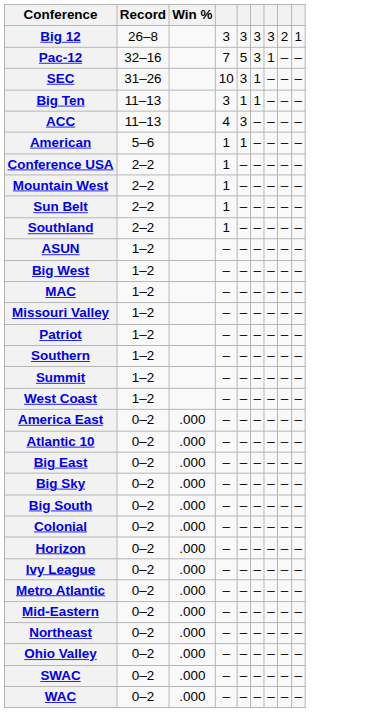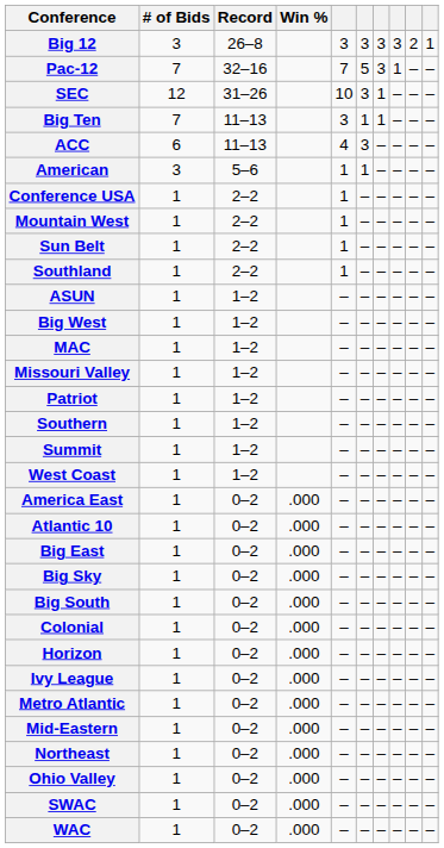+ column: # of Bids | 3 | 7 | 12 | 7 | 6 | 3 | 1 | 1 | 1 | 1 | 1 | 1 | 1 | 1 | 1 | 1 | 1 | 1 | 1 | 1 | 1 | 1 | 1 | 1 | 1 | 1 | 1 | 1 | 1 | 1 | 1 | 1
